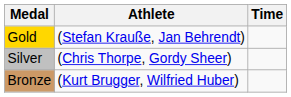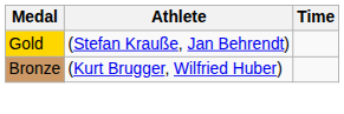- row: Silver | (Chris Thorpe, Gordy Sheer)
